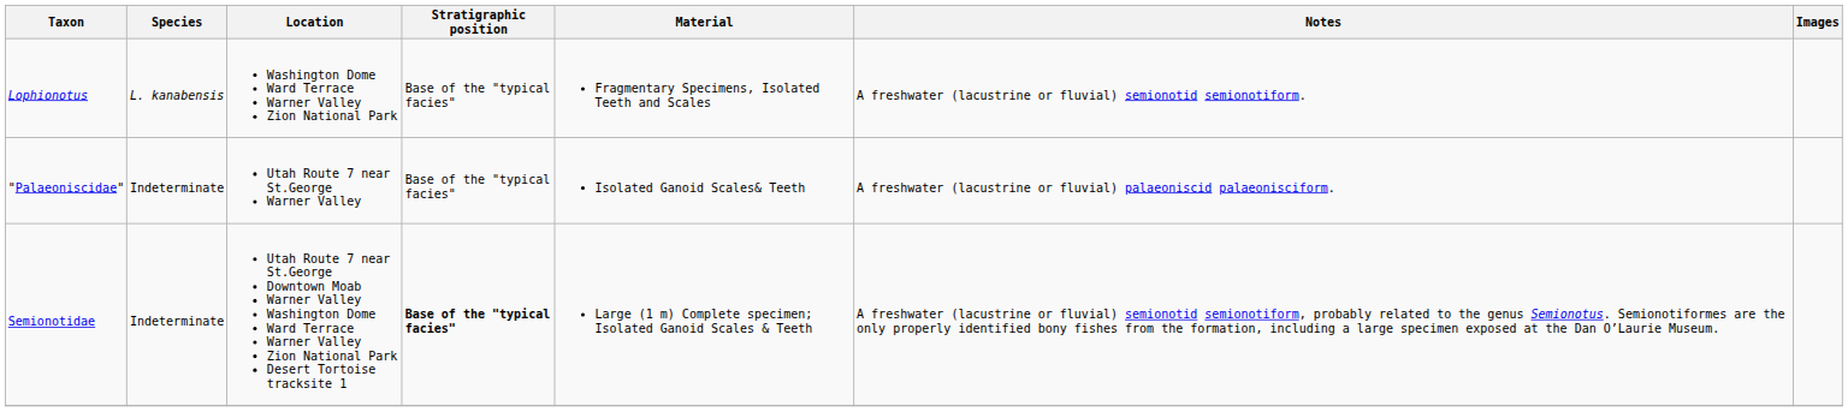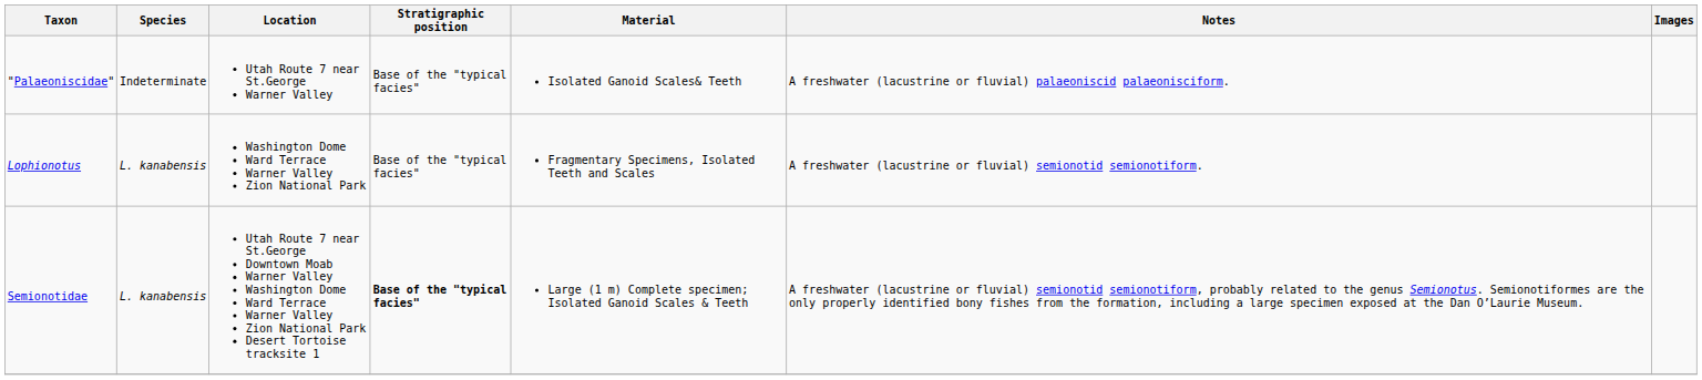rows swapped: Lophionotus <-> "Palaeoniscidae"
Semionotidae | Species: Indeterminate -> L. kanabensis
